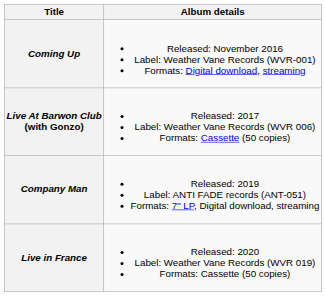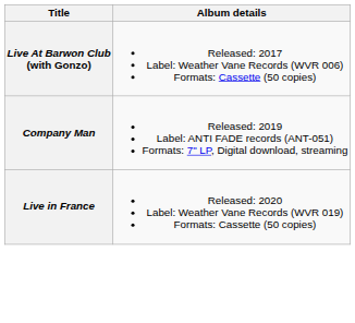- row: Coming Up | Released: November 2016 Label: Weather Vane Records (WVR-001) Formats: Digital download, streaming
